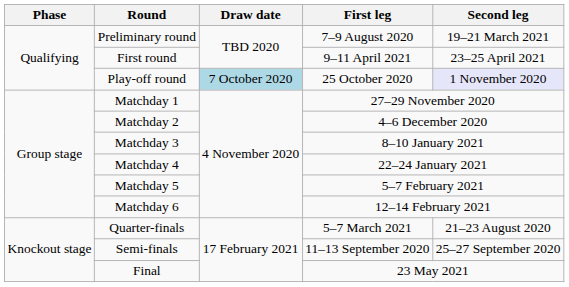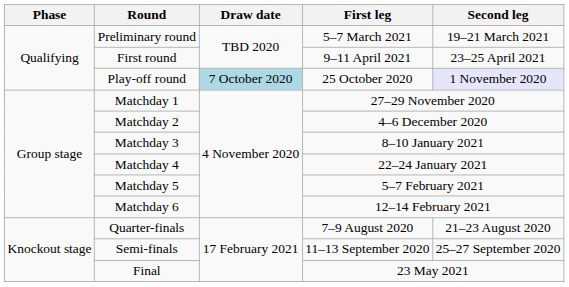Preliminary round | First leg: 7–9 August 2020 -> 5–7 March 2021
Quarter-finals | First leg: 5–7 March 2021 -> 7–9 August 2020
